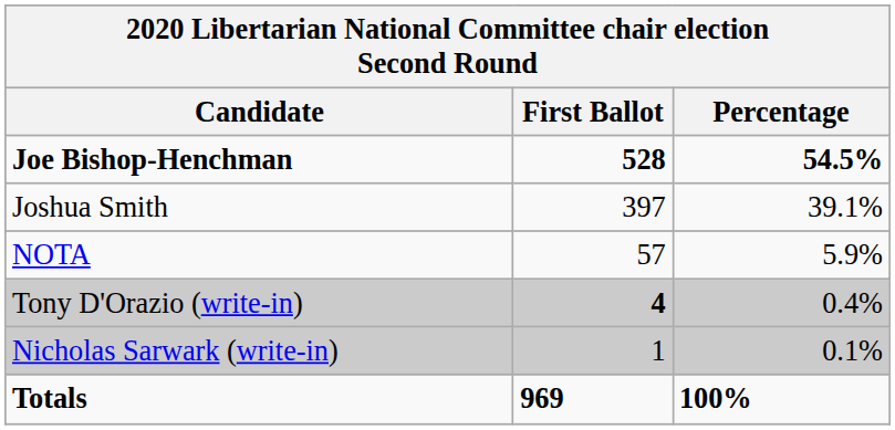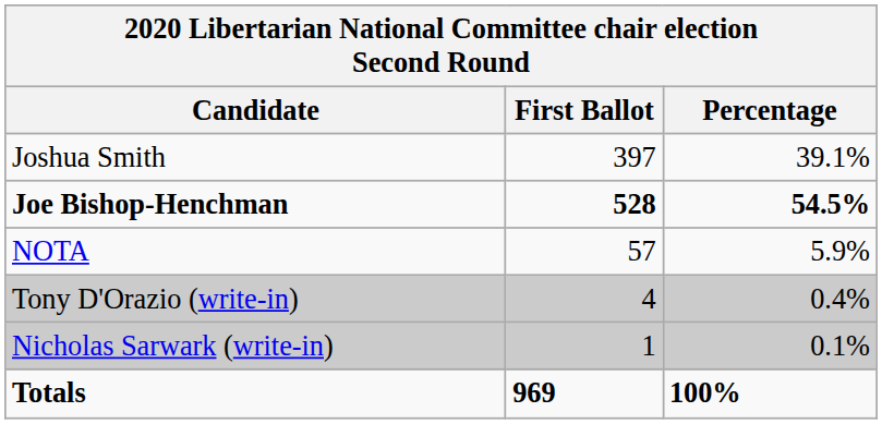rows swapped: Joe Bishop-Henchman <-> Joshua Smith
Tony D'Orazio (write-in) | First Ballot: bold -> normal
